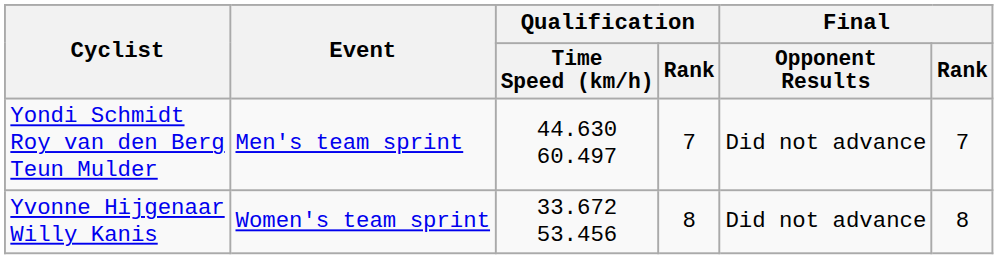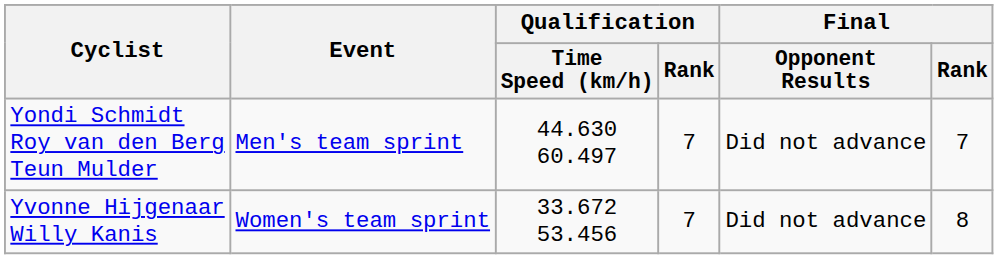Yvonne Hijgenaar Willy Kanis | Qualification / Rank: 8 -> 7
